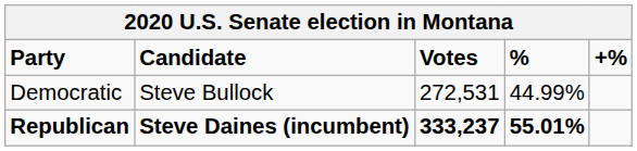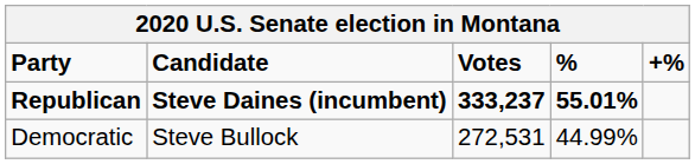rows swapped: Republican <-> Democratic
